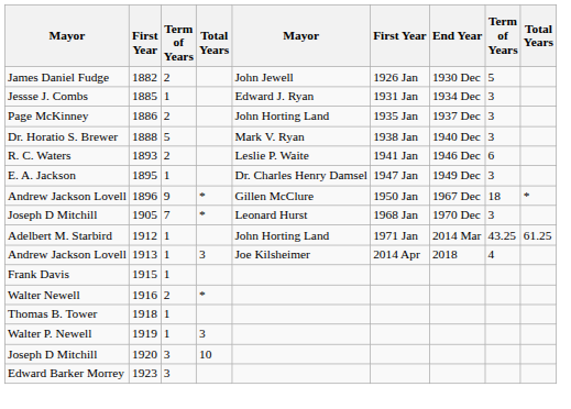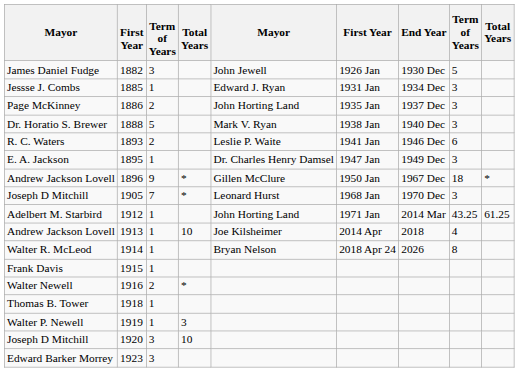1882 | column 3: 2 -> 3
1913 | column 4: 3 -> 10
+ row: Walter R. McLeod | 1914 | 1 | Bryan Nelson | 2018 Apr 24 | 2026 | 8
